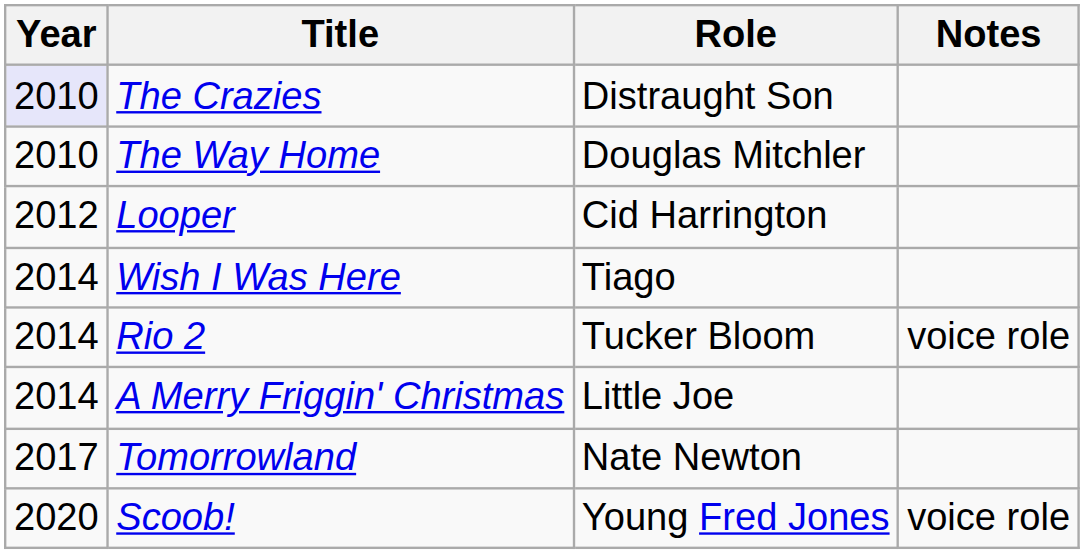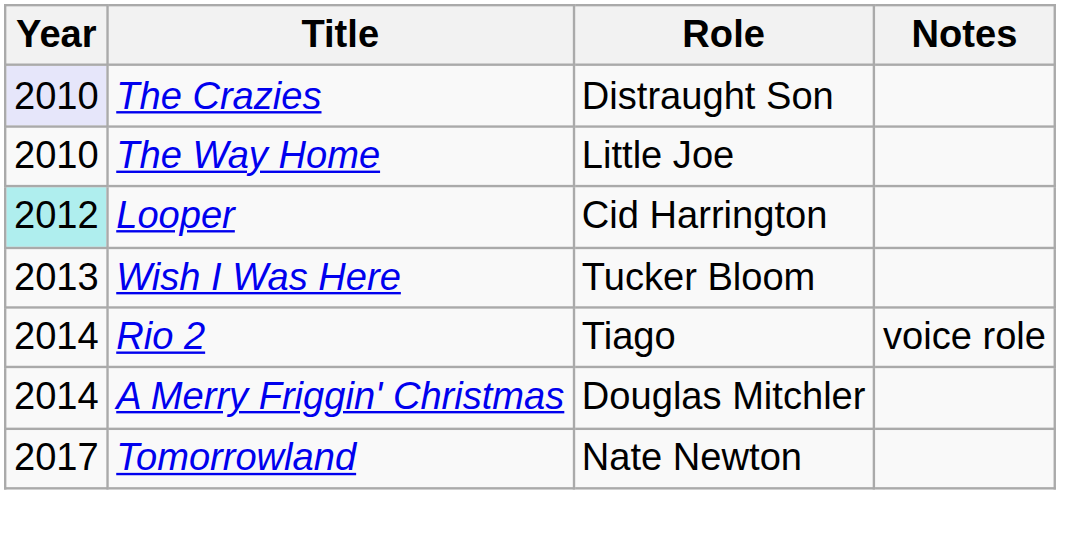The Way Home | Role: Douglas Mitchler -> Little Joe
Looper | Year: no background -> paleturquoise background
Wish I Was Here | Year: 2014 -> 2013
Wish I Was Here | Role: Tiago -> Tucker Bloom
Rio 2 | Role: Tucker Bloom -> Tiago
A Merry Friggin' Christmas | Role: Little Joe -> Douglas Mitchler
- row: 2020 | Scoob! | Young Fred Jones | voice role
